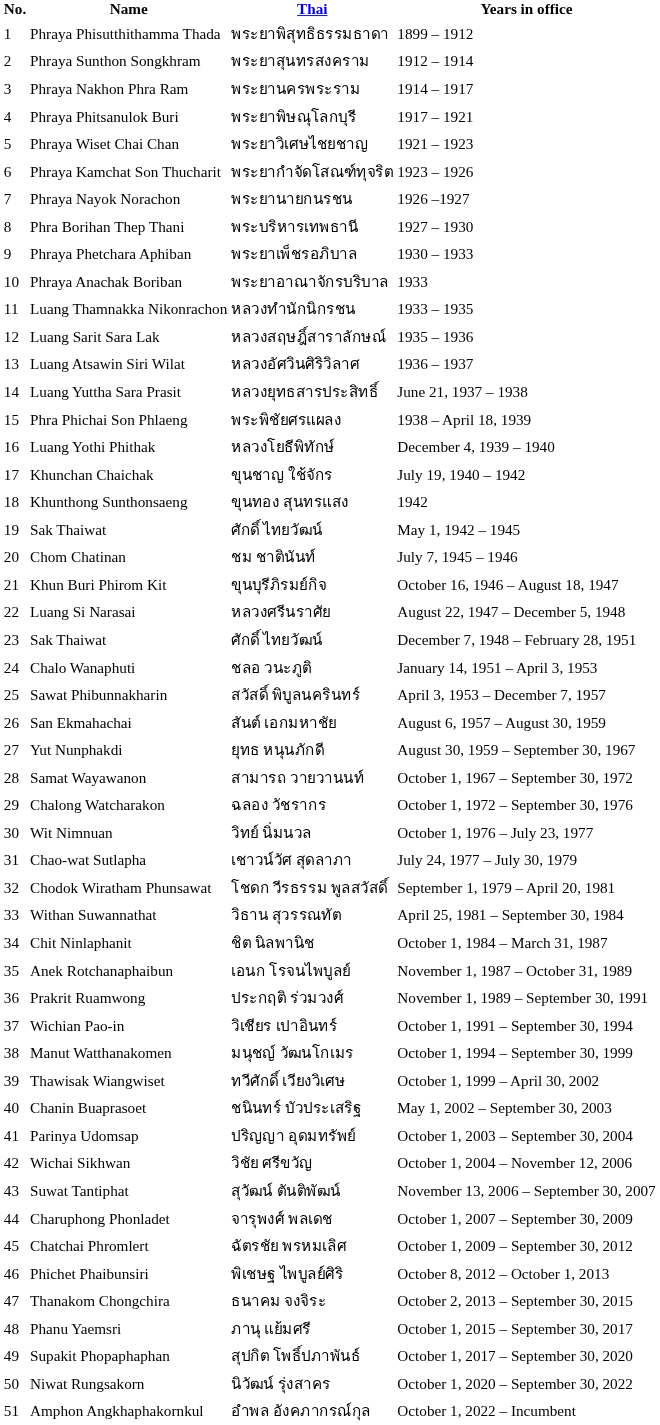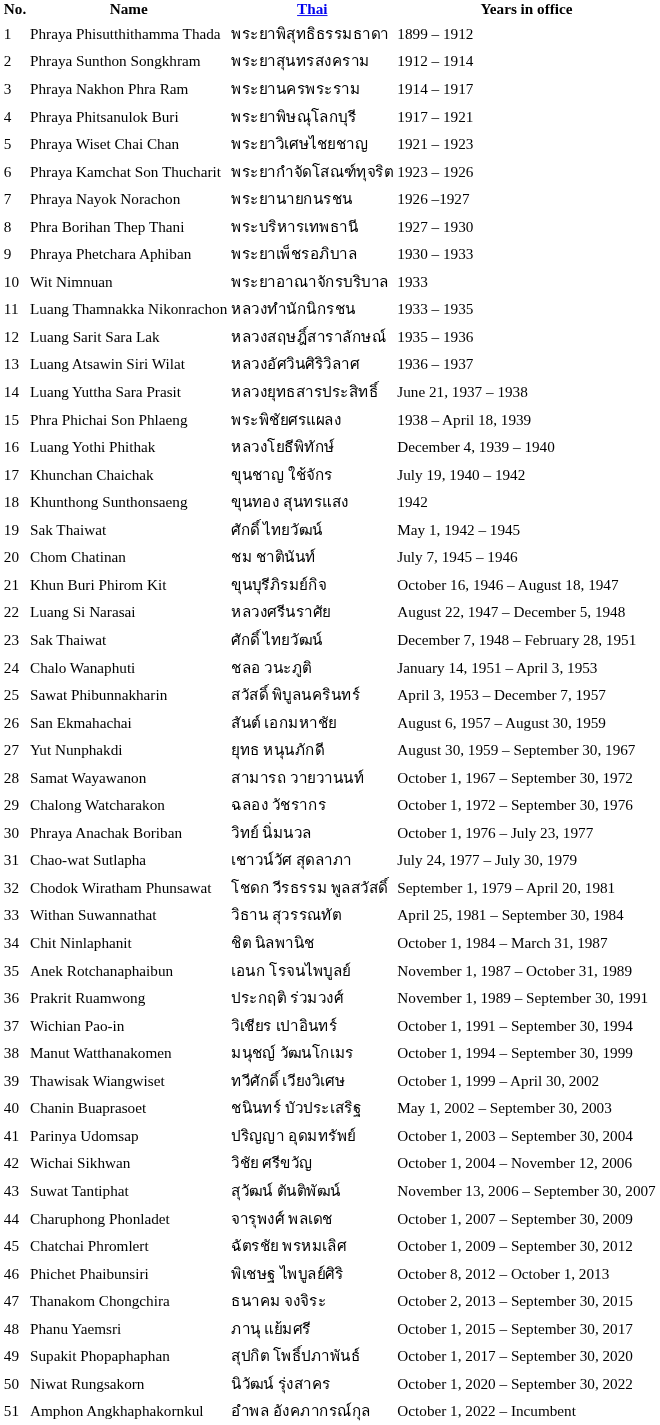1933 | Name: Phraya Anachak Boriban -> Wit Nimnuan
October 1, 1976 – July 23, 1977 | Name: Wit Nimnuan -> Phraya Anachak Boriban
